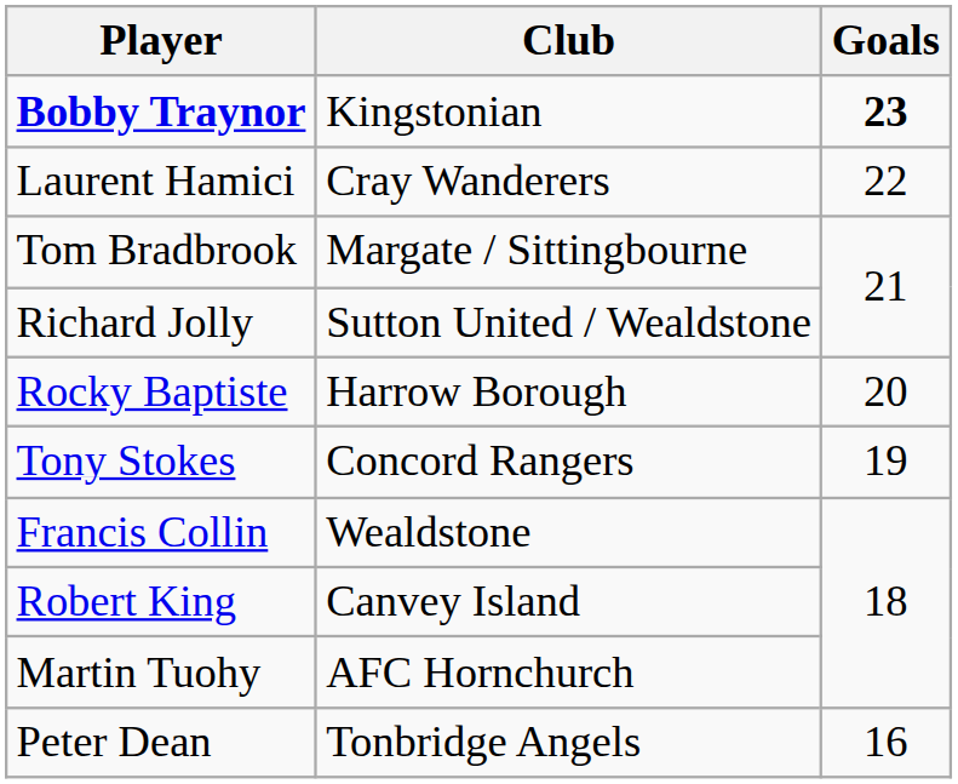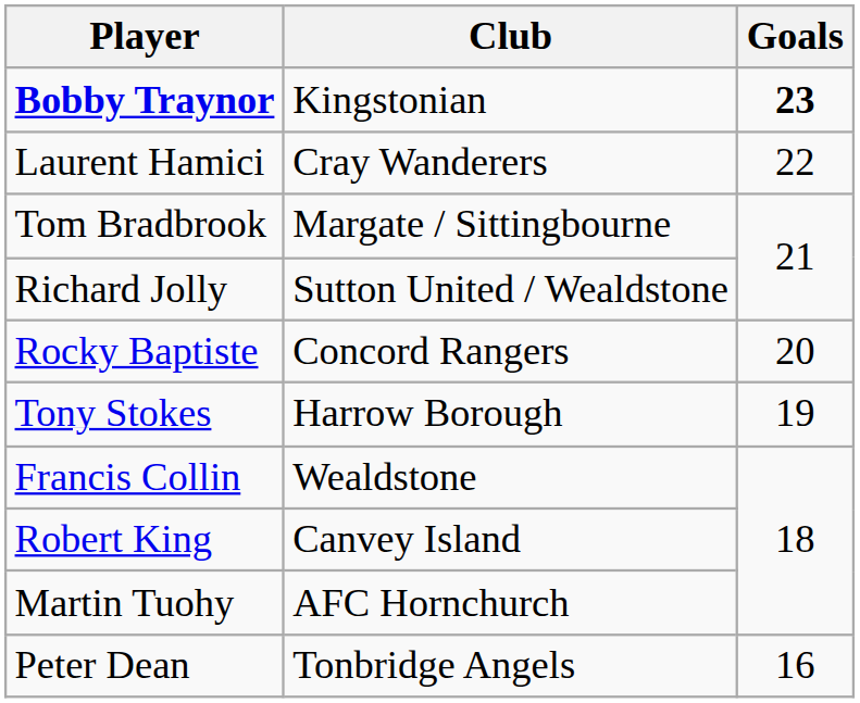Rocky Baptiste | Club: Harrow Borough -> Concord Rangers
Tony Stokes | Club: Concord Rangers -> Harrow Borough
